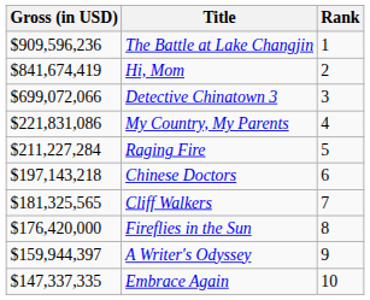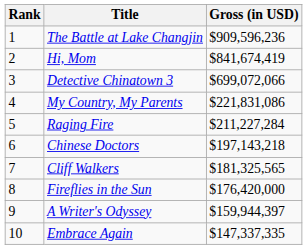columns swapped: Rank <-> Gross (in USD)
